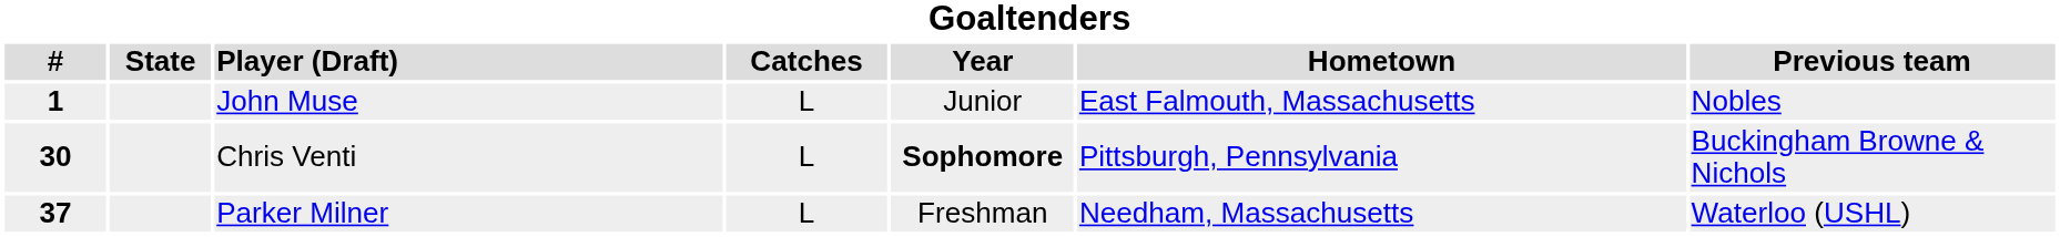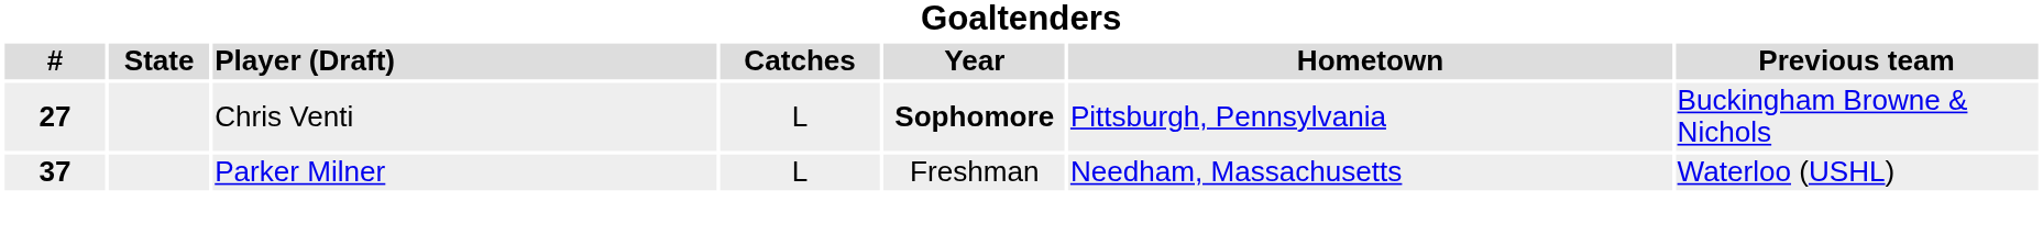- row: 1 | John Muse | L | Junior | East Falmouth, Massachusetts | Nobles
Chris Venti | #: 30 -> 27
